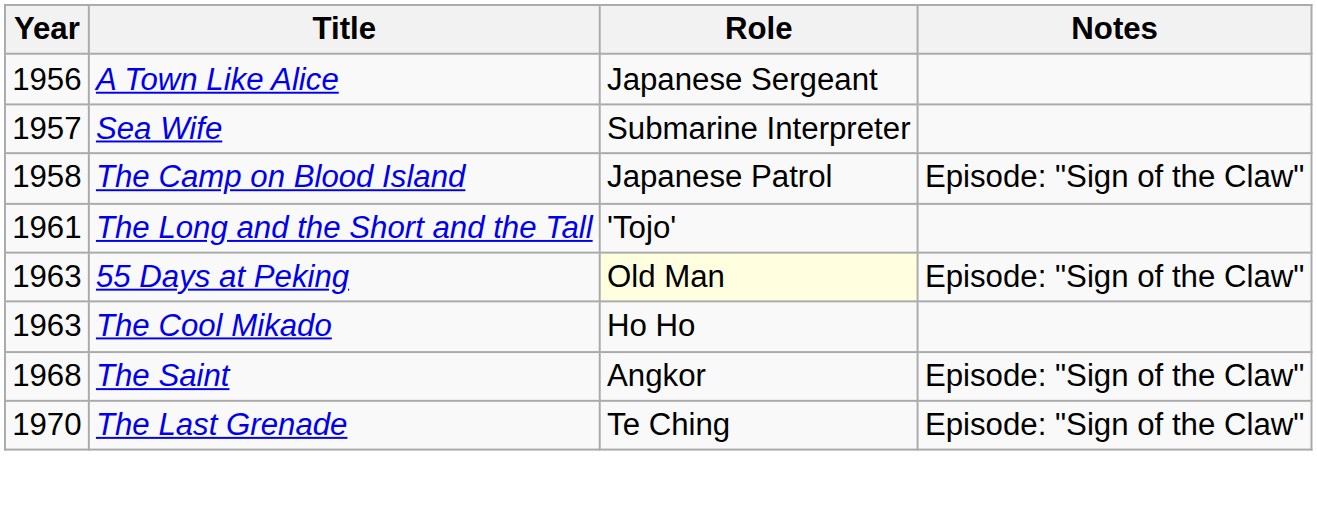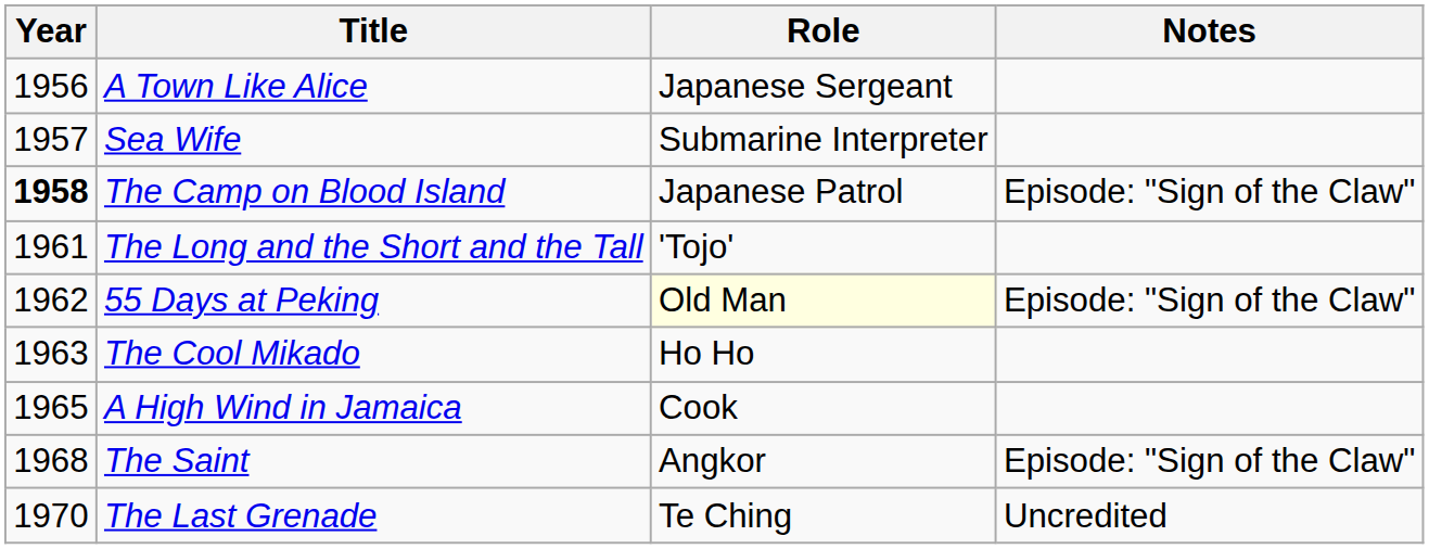The Camp on Blood Island | Year: normal -> bold
55 Days at Peking | Year: 1963 -> 1962
+ row: 1965 | A High Wind in Jamaica | Cook
The Last Grenade | Notes: Episode: "Sign of the Claw" -> Uncredited
